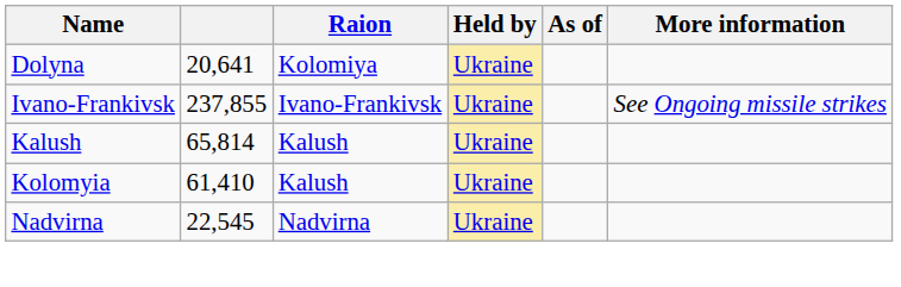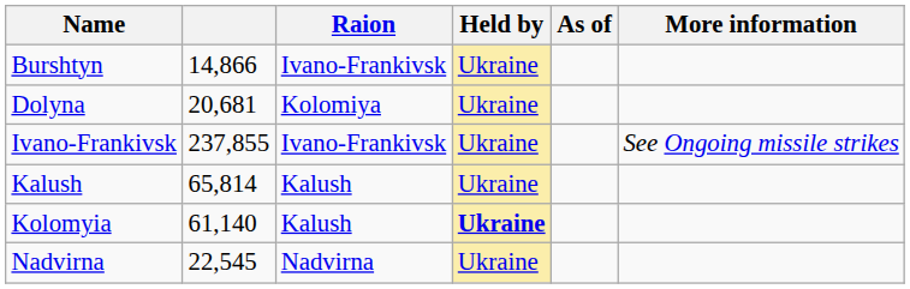+ row: Burshtyn | 14,866 | Ivano-Frankivsk | Ukraine
Dolyna | column 2: 20,641 -> 20,681
Kolomyia | column 2: 61,410 -> 61,140
Kolomyia | Held by: normal -> bold
